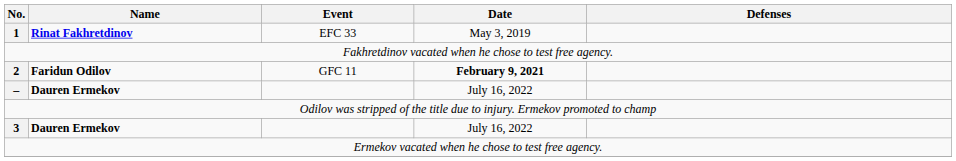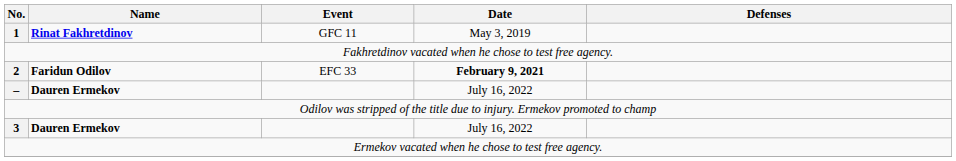1 | Event: EFC 33 -> GFC 11
2 | Event: GFC 11 -> EFC 33
